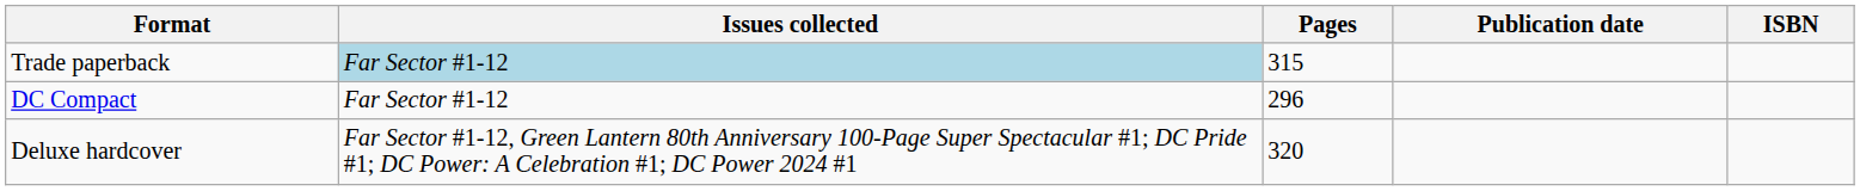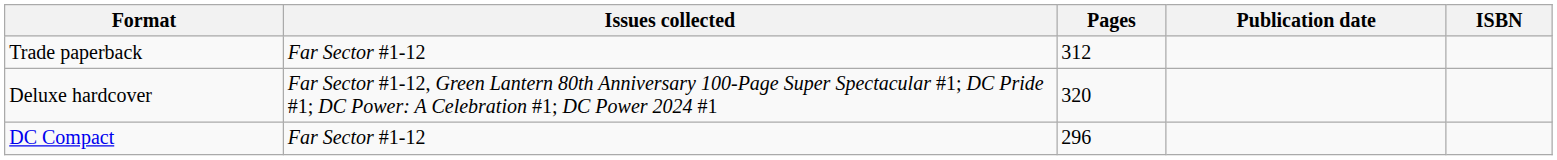Trade paperback | Issues collected: lightblue background -> no background
Trade paperback | Pages: 315 -> 312
rows swapped: DC Compact <-> Deluxe hardcover
